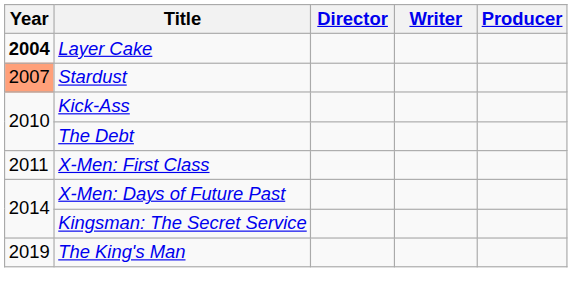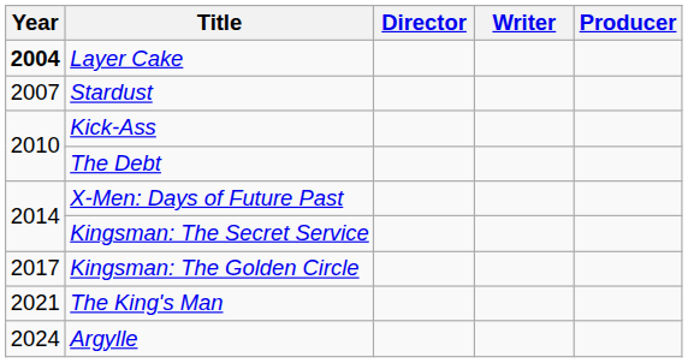Stardust | Year: lightsalmon background -> no background
- row: 2011 | X-Men: First Class
+ row: 2017 | Kingsman: The Golden Circle
The King's Man | Year: 2019 -> 2021
+ row: 2024 | Argylle
